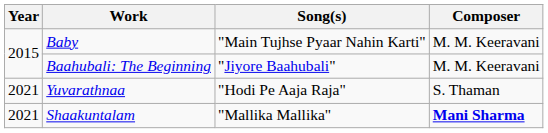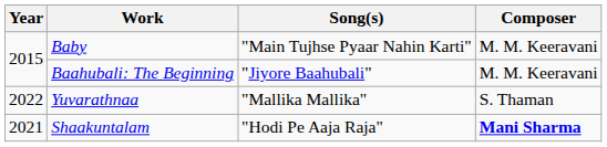Yuvarathnaa | Year: 2021 -> 2022
Yuvarathnaa | Song(s): "Hodi Pe Aaja Raja" -> "Mallika Mallika"
Shaakuntalam | Song(s): "Mallika Mallika" -> "Hodi Pe Aaja Raja"
